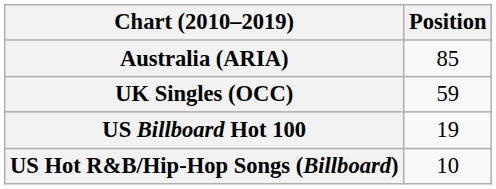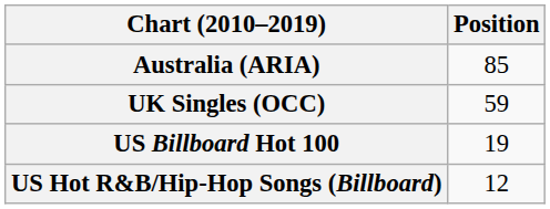US Hot R&B/Hip-Hop Songs (Billboard) | Position: 10 -> 12
